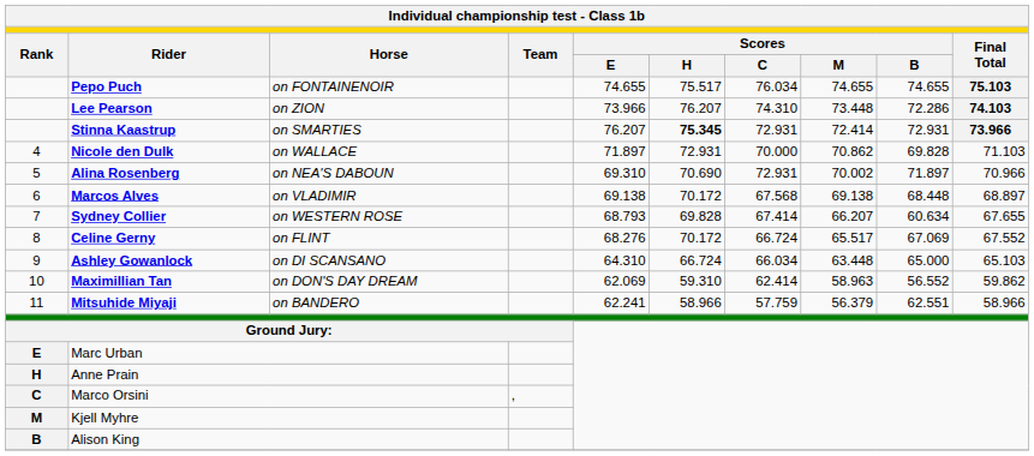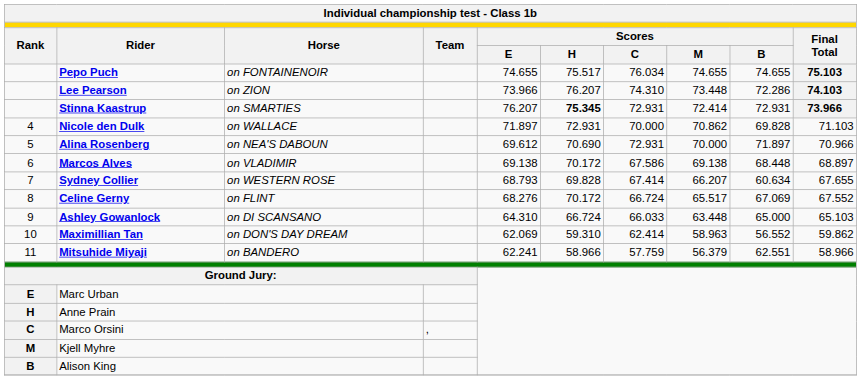Alina Rosenberg | column 5: 69.310 -> 69.612
Alina Rosenberg | column 8: 70.002 -> 70.000
Marcos Alves | column 7: 67.568 -> 67.586
Ashley Gowanlock | column 7: 66.034 -> 66.033
